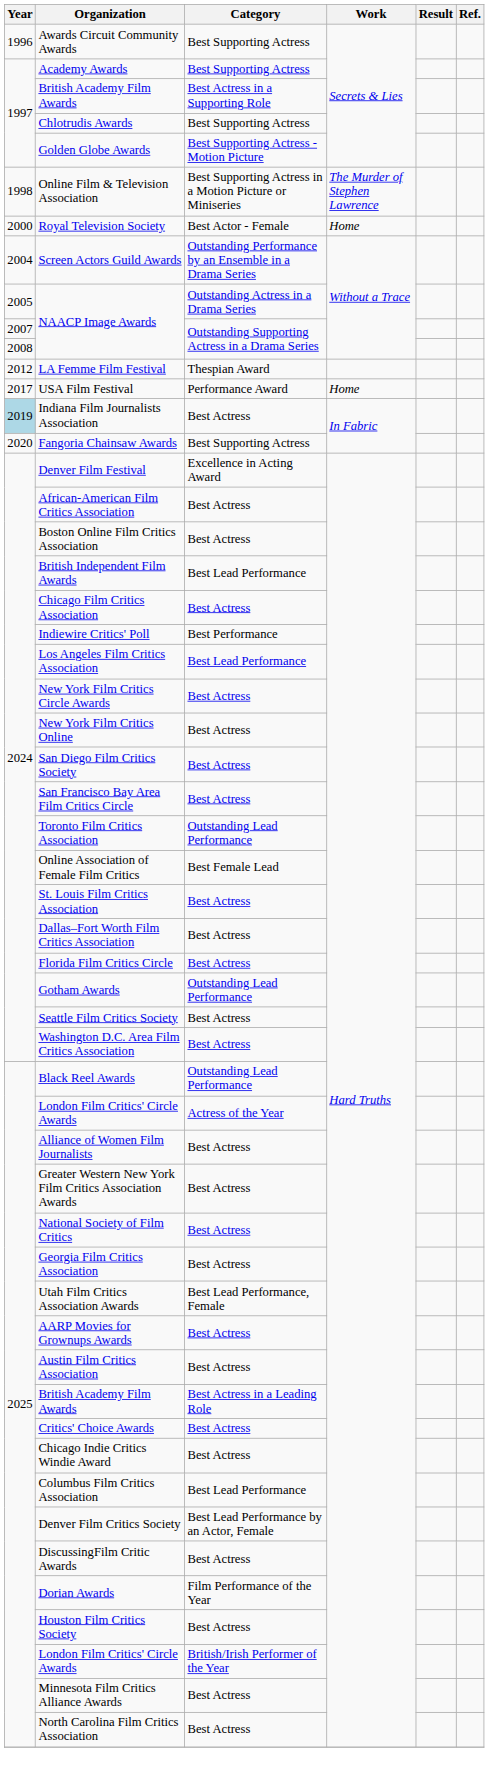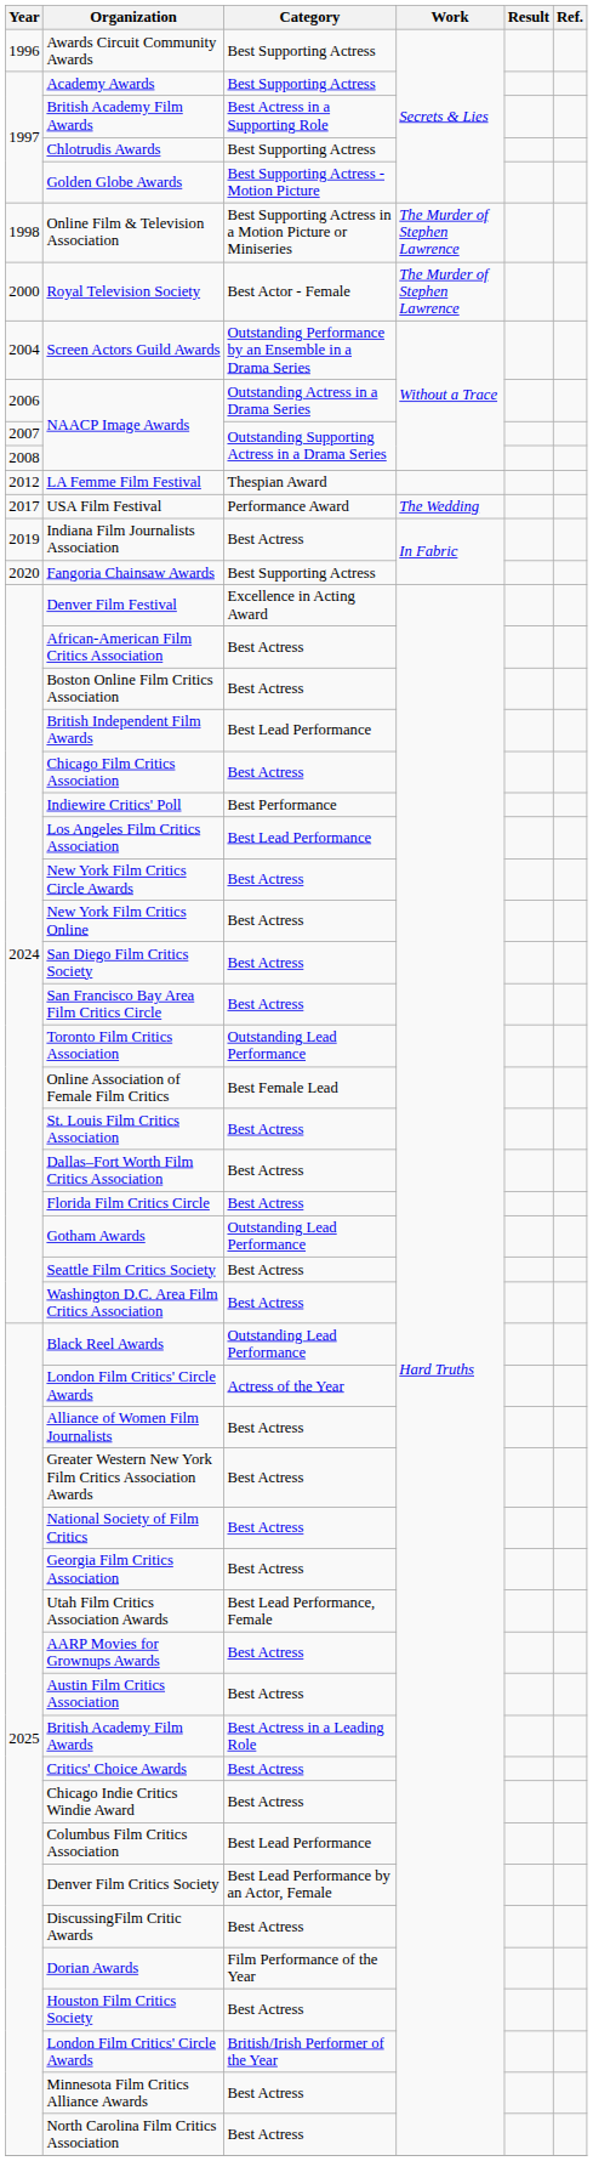Royal Television Society | Work: Home -> The Murder of Stephen Lawrence
NAACP Image Awards / Outstanding Actress in a Drama Series | Year: 2005 -> 2006
USA Film Festival | Work: Home -> The Wedding
Indiana Film Journalists Association | Year: lightblue background -> no background
